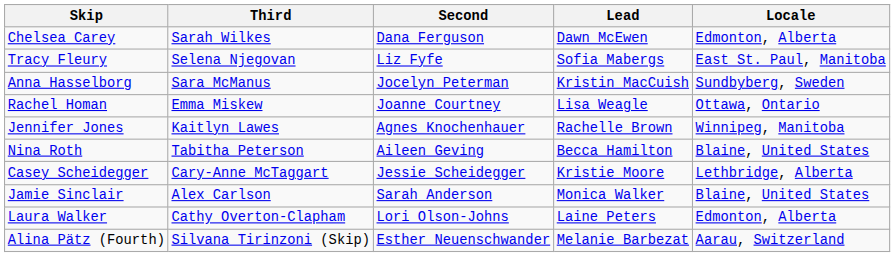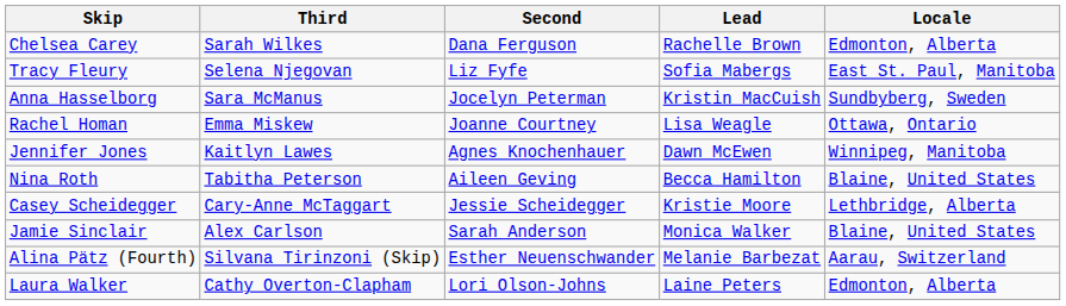Chelsea Carey | Lead: Dawn McEwen -> Rachelle Brown
Jennifer Jones | Lead: Rachelle Brown -> Dawn McEwen
rows swapped: Alina Pätz (Fourth) <-> Laura Walker
